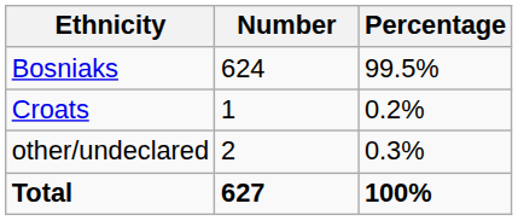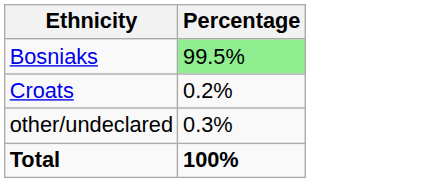- column: Number | 624 | 1 | 2 | 627
Bosniaks | Percentage: no background -> lightgreen background
